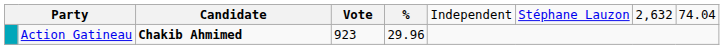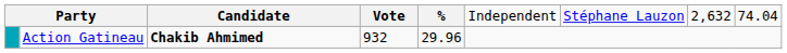Action Gatineau | column 4: 923 -> 932
